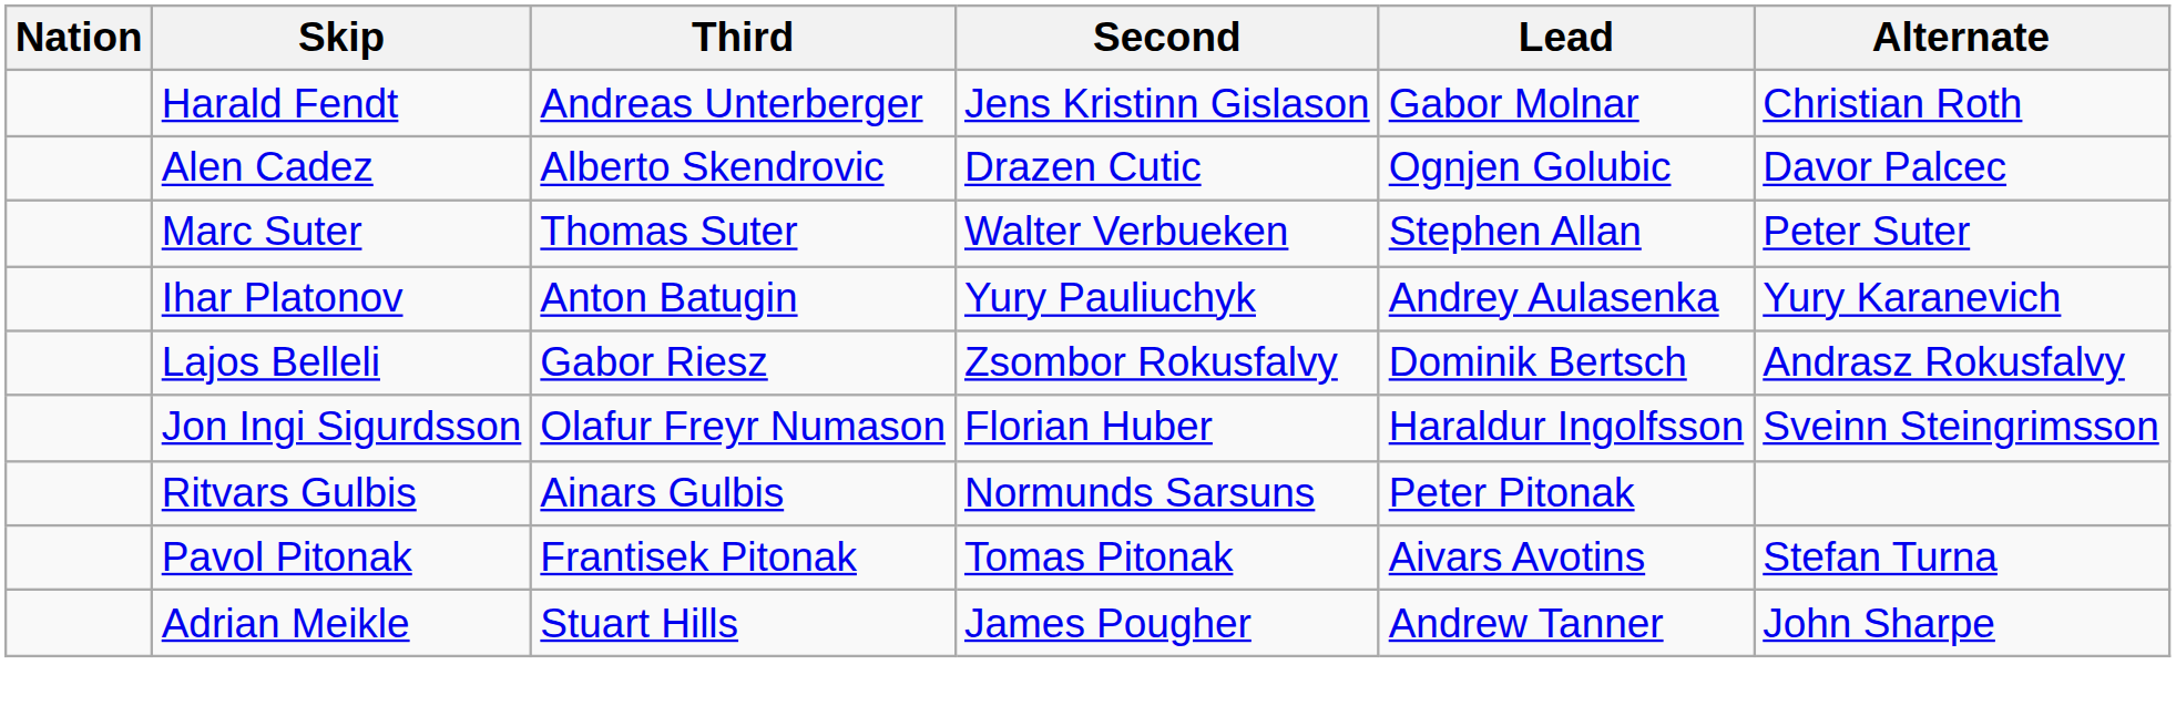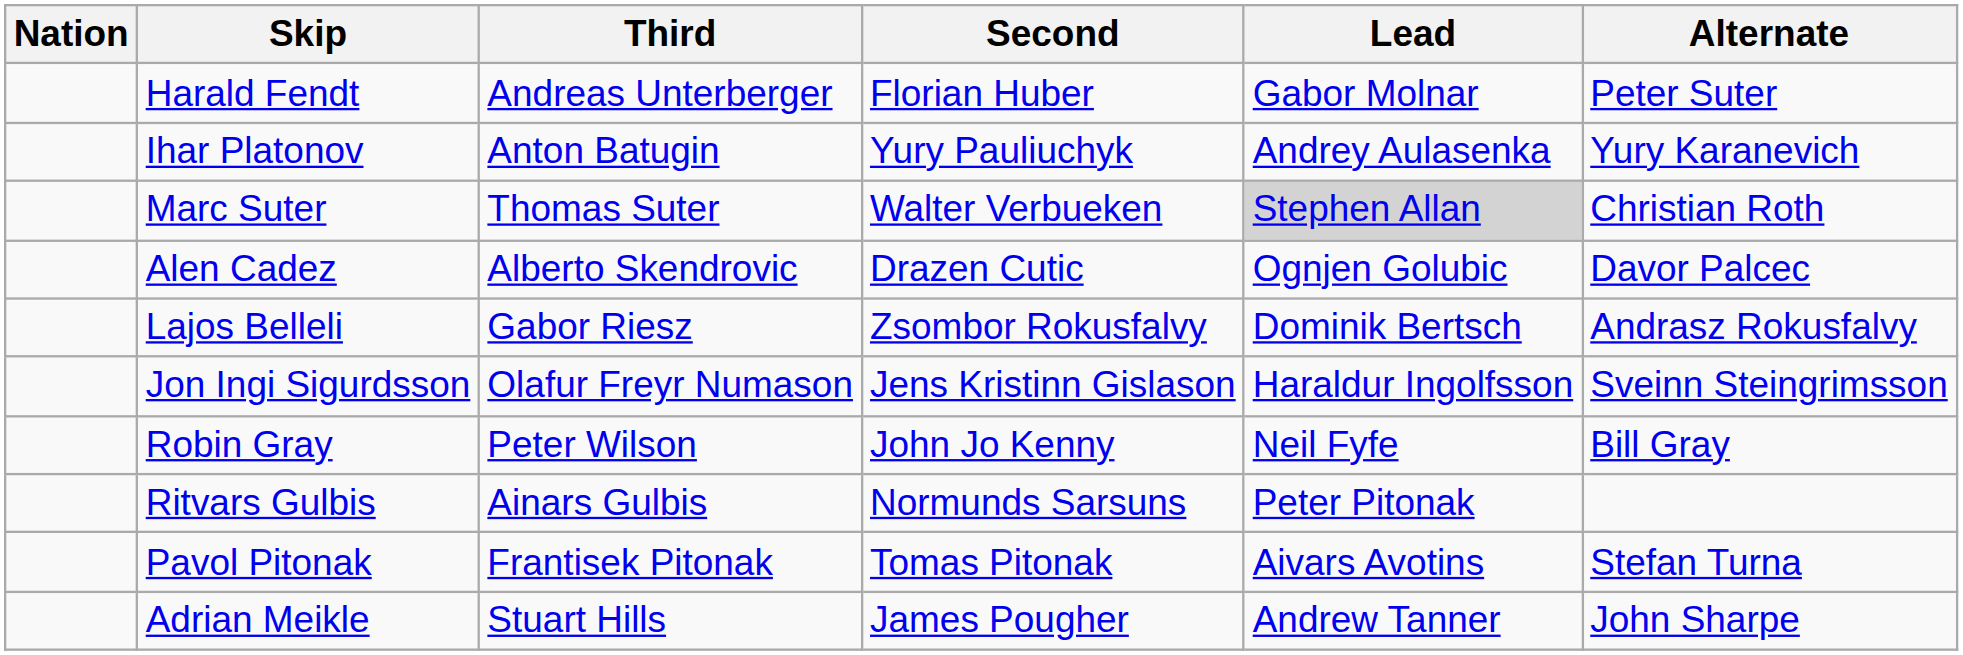Harald Fendt | Second: Jens Kristinn Gislason -> Florian Huber
Harald Fendt | Alternate: Christian Roth -> Peter Suter
rows swapped: Ihar Platonov <-> Alen Cadez
Marc Suter | Lead: no background -> lightgrey background
Marc Suter | Alternate: Peter Suter -> Christian Roth
Jon Ingi Sigurdsson | Second: Florian Huber -> Jens Kristinn Gislason
+ row: Robin Gray | Peter Wilson | John Jo Kenny | Neil Fyfe | Bill Gray
